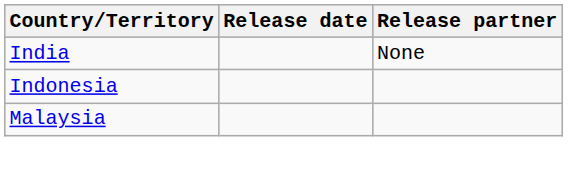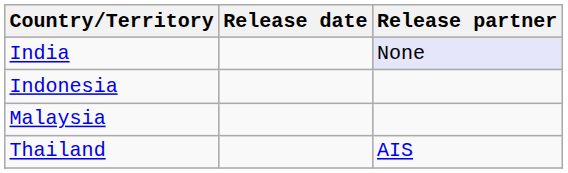India | Release partner: no background -> lavender background
+ row: Thailand | AIS
